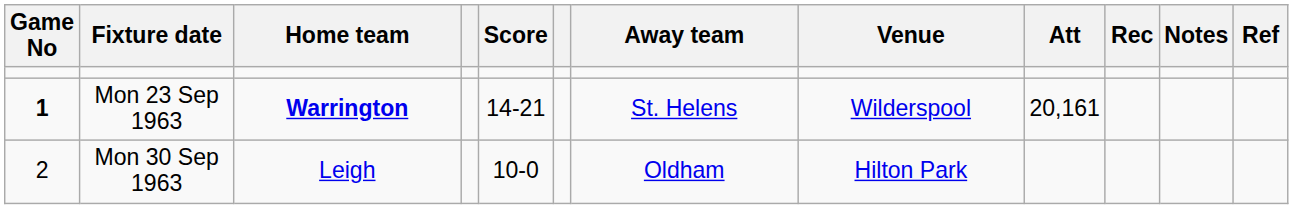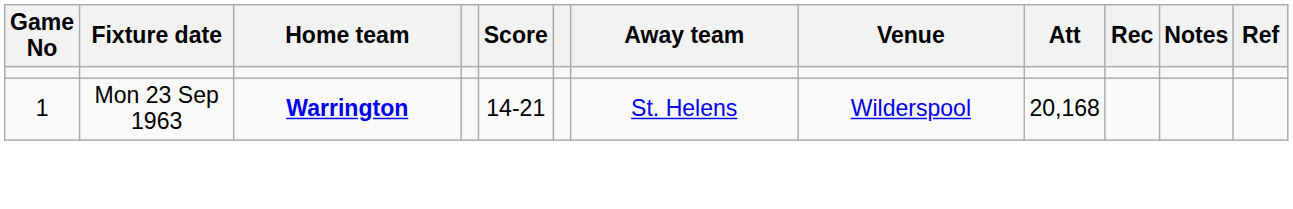Mon 23 Sep 1963 | Game No: bold -> normal
Mon 23 Sep 1963 | Att: 20,161 -> 20,168
- row: 2 | Mon 30 Sep 1963 | Leigh | 10-0 | Oldham | Hilton Park
